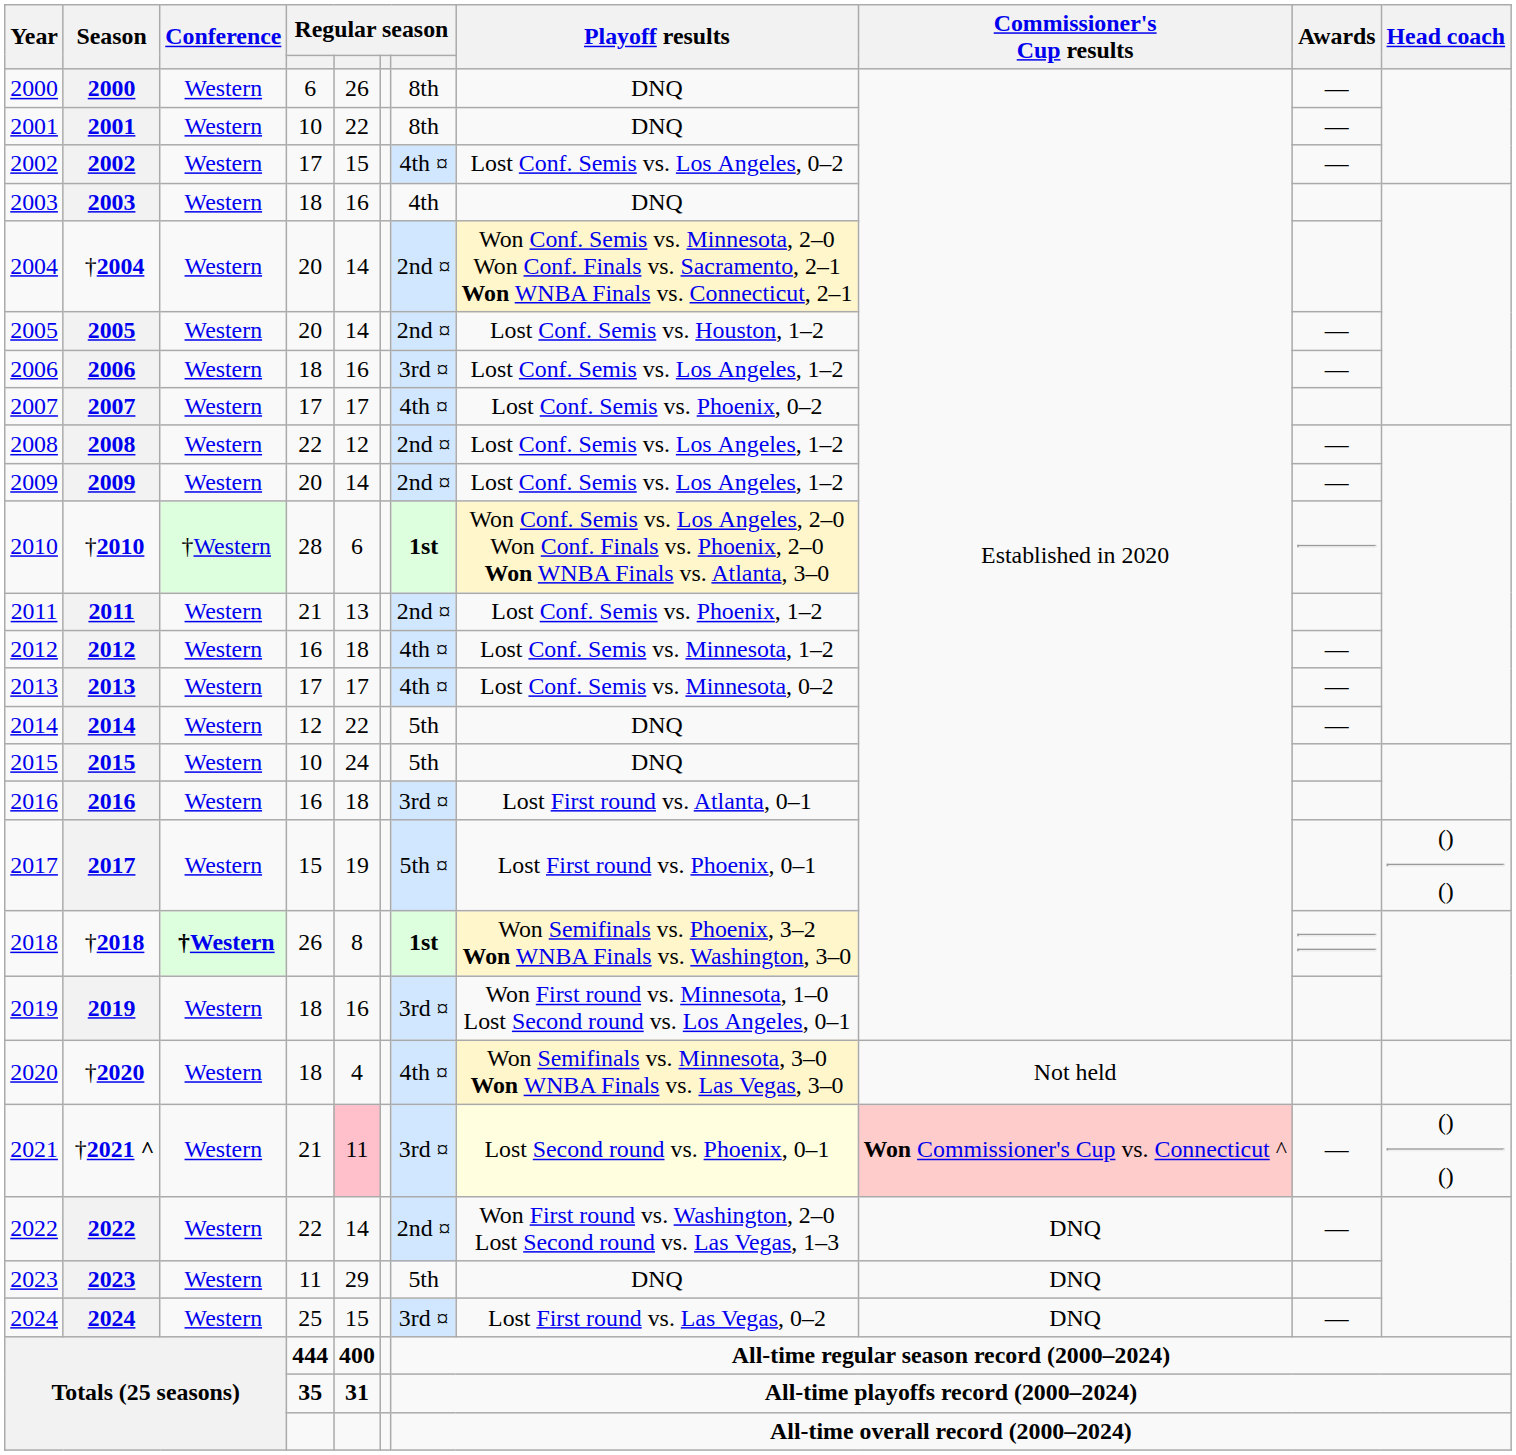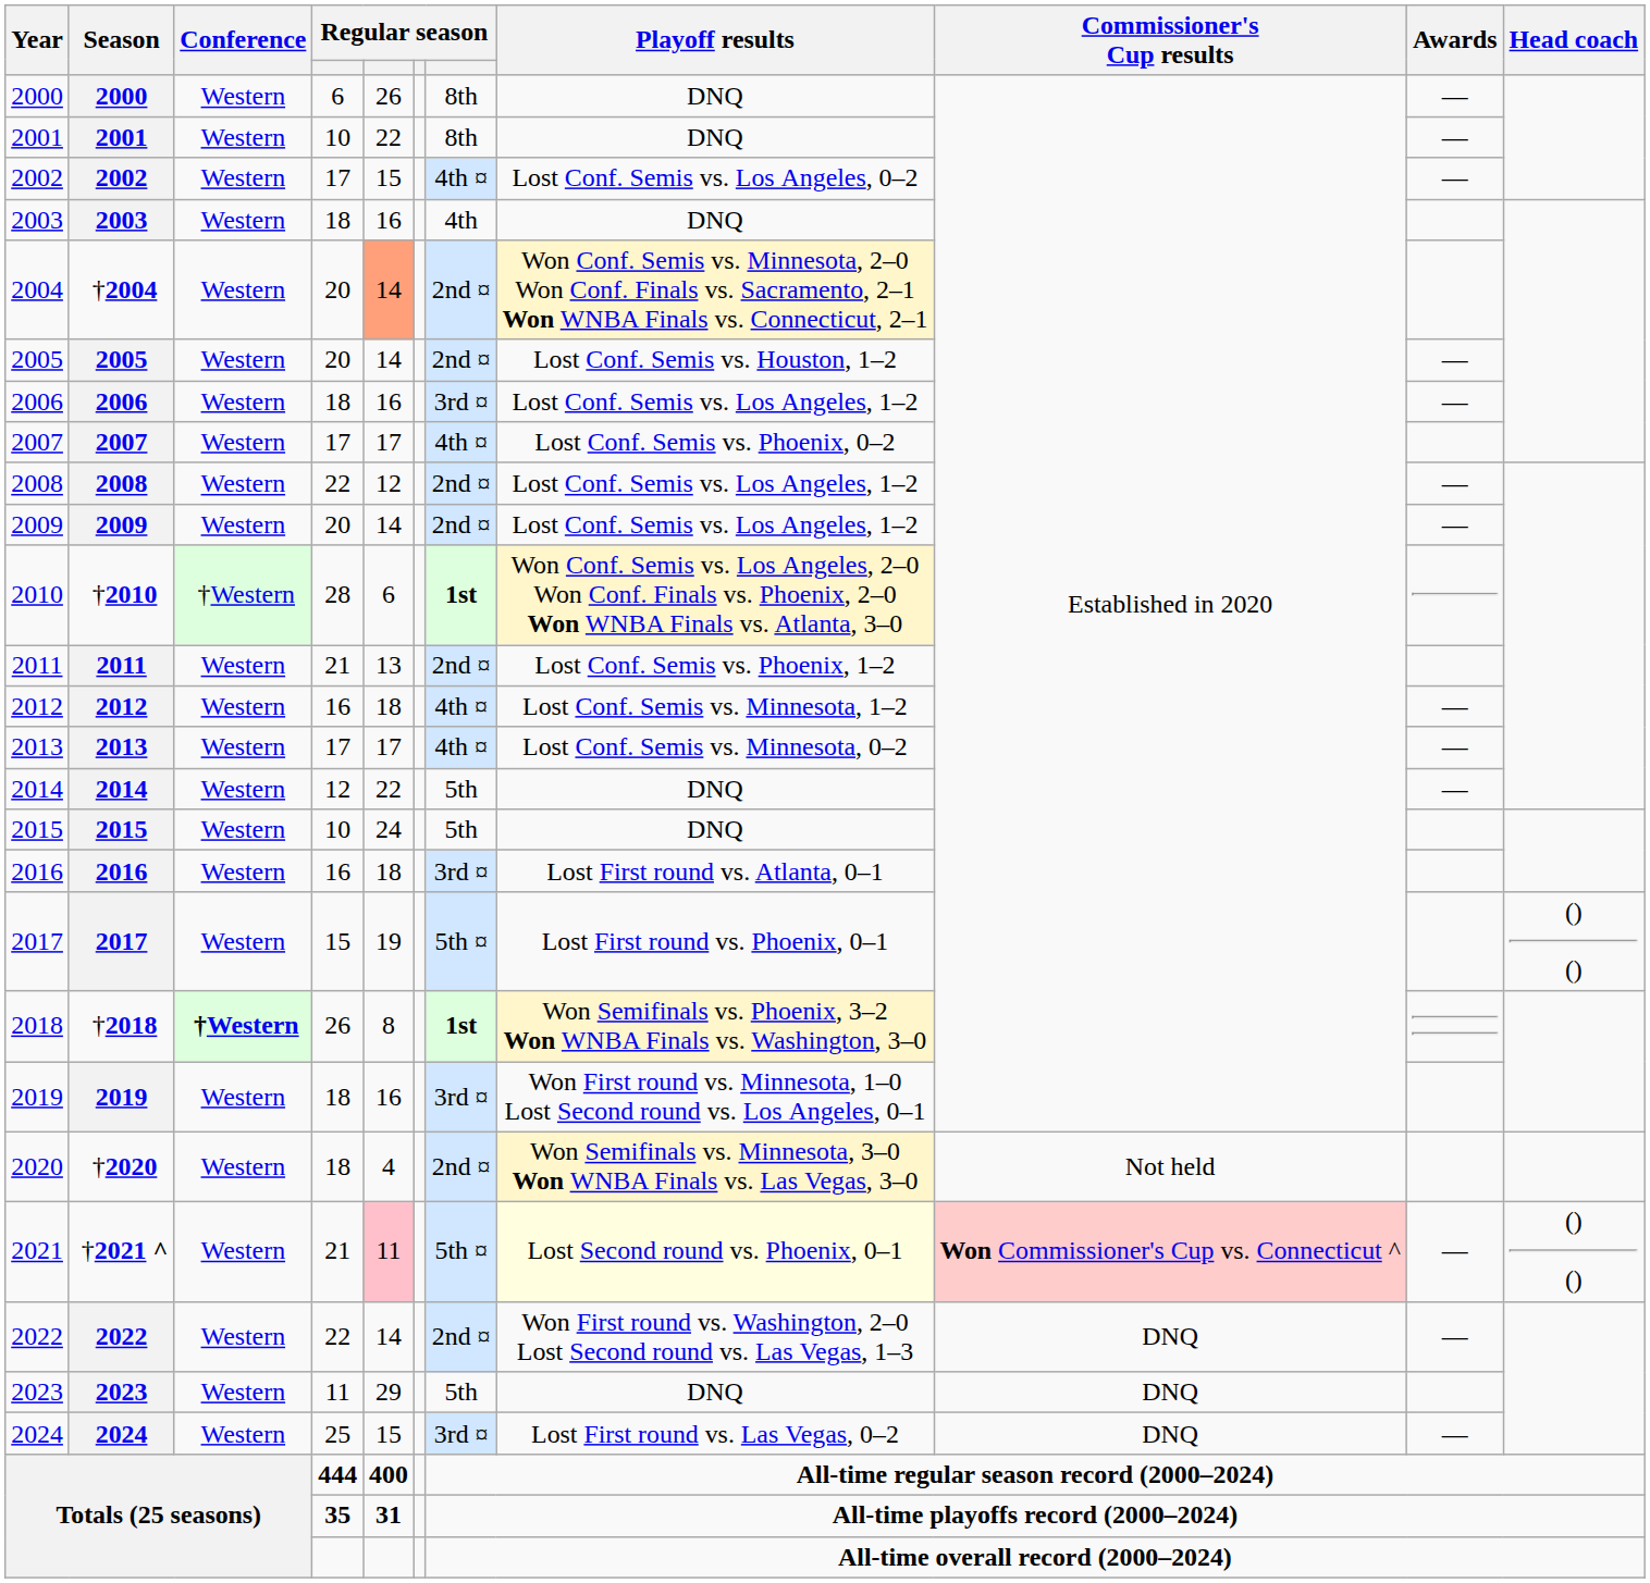2004 | column 5: no background -> lightsalmon background
2020 | column 7: 4th ¤ -> 2nd ¤
2021 | column 7: 3rd ¤ -> 5th ¤
